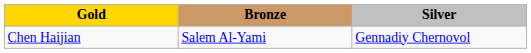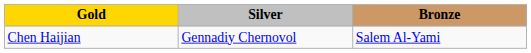columns swapped: Silver <-> Bronze
